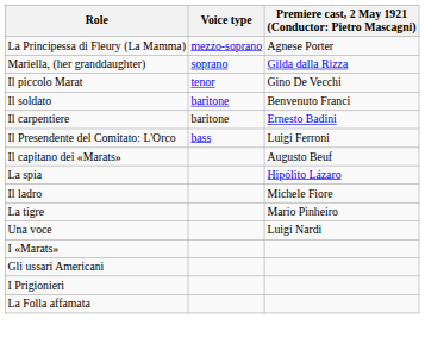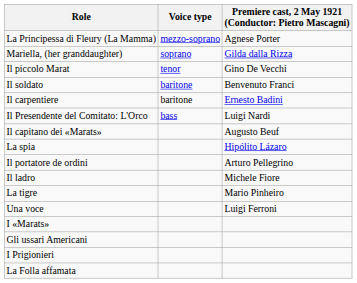Il Presendente del Comitato: L'Orco | column 3: Luigi Ferroni -> Luigi Nardi
+ row: Il portatore de ordini | Arturo Pellegrino
Una voce | column 3: Luigi Nardi -> Luigi Ferroni
